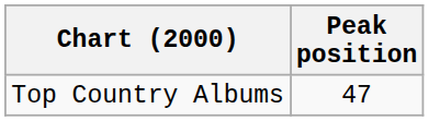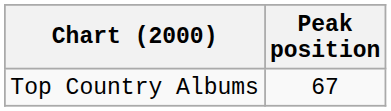Top Country Albums | Peak position: 47 -> 67
